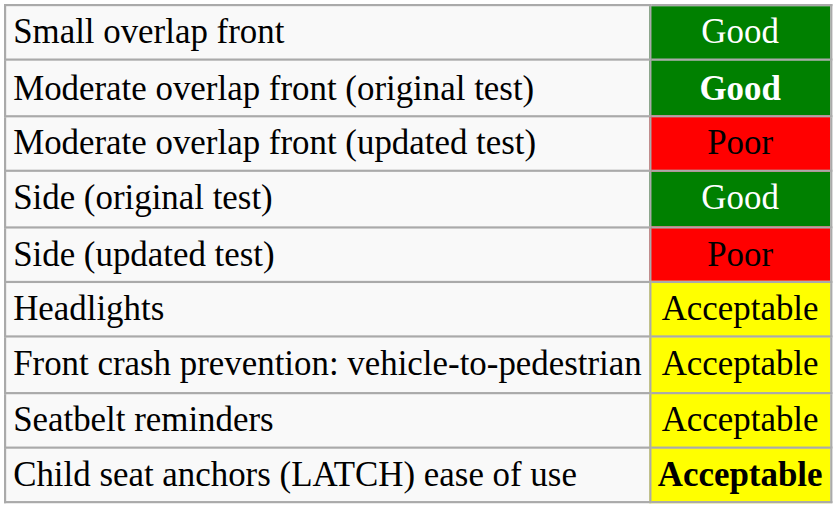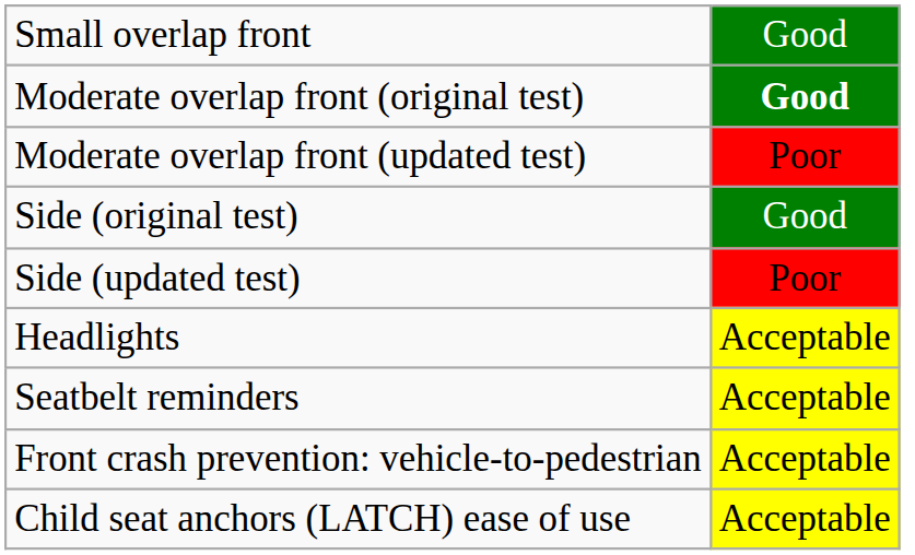rows swapped: Front crash prevention: vehicle-to-pedestrian <-> Seatbelt reminders
Child seat anchors (LATCH) ease of use | column 2: bold -> normal
